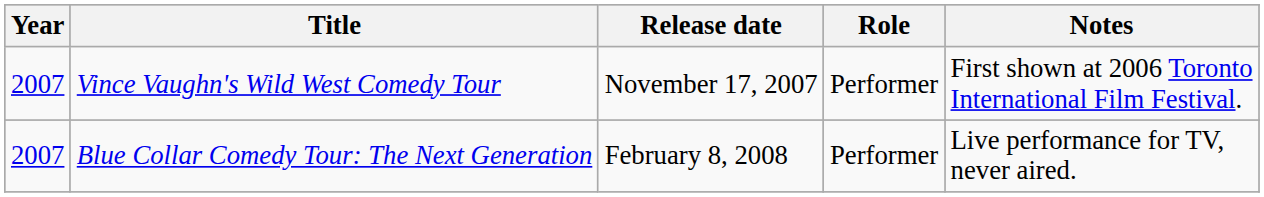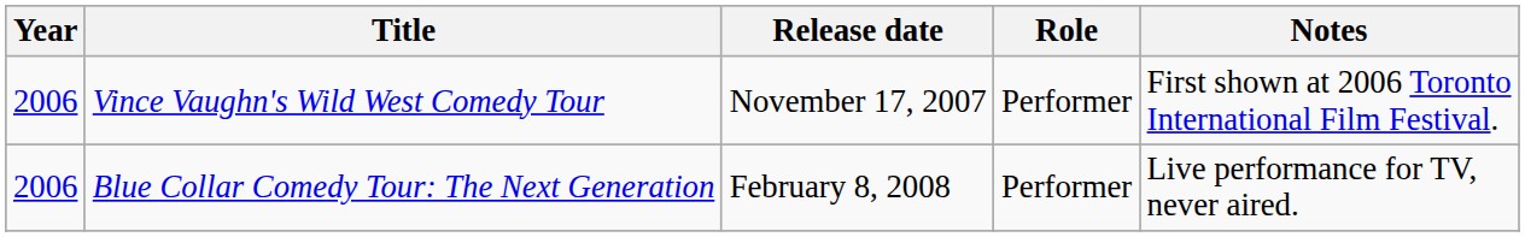Vince Vaughn's Wild West Comedy Tour | Year: 2007 -> 2006
Blue Collar Comedy Tour: The Next Generation | Year: 2007 -> 2006
